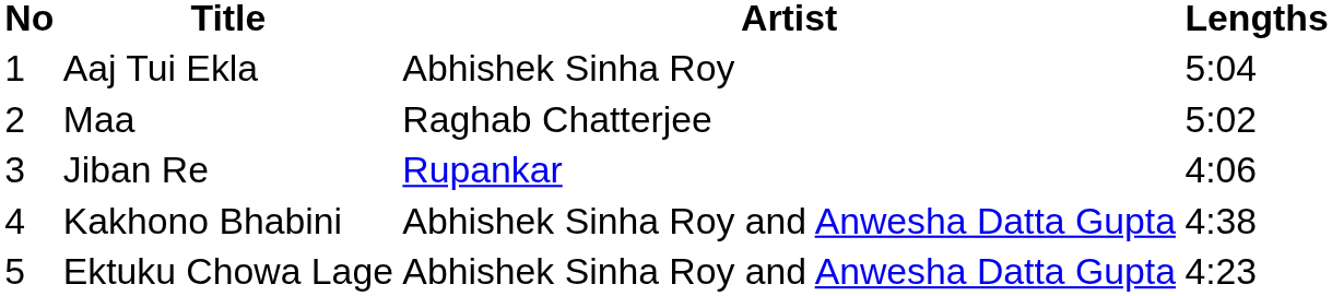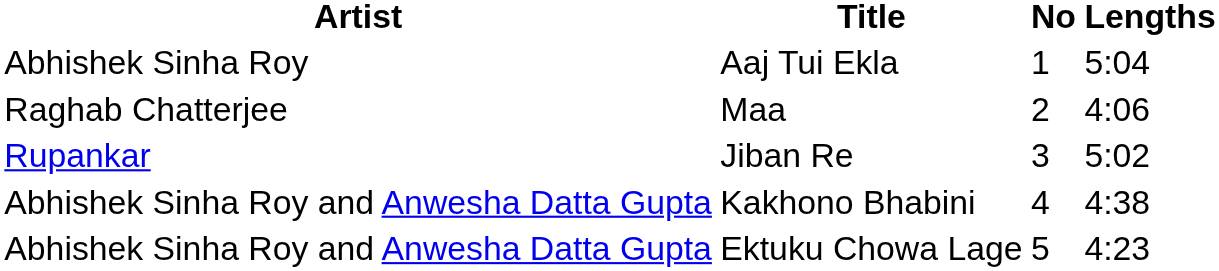columns swapped: No <-> Artist
Maa | Lengths: 5:02 -> 4:06
Jiban Re | Lengths: 4:06 -> 5:02
